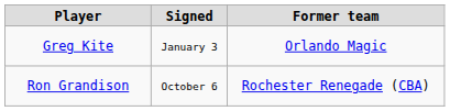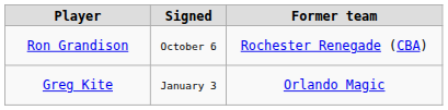rows swapped: Ron Grandison <-> Greg Kite
